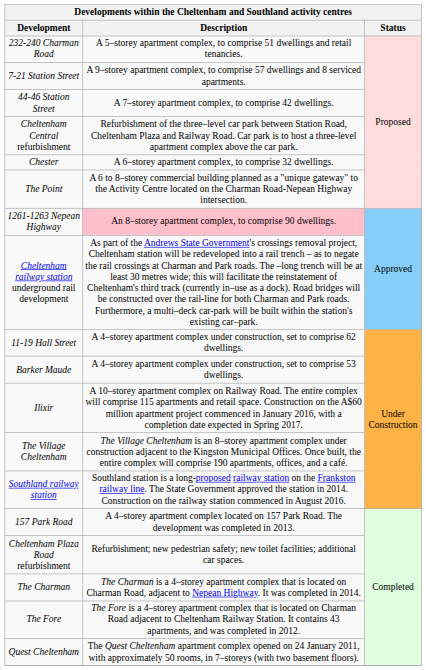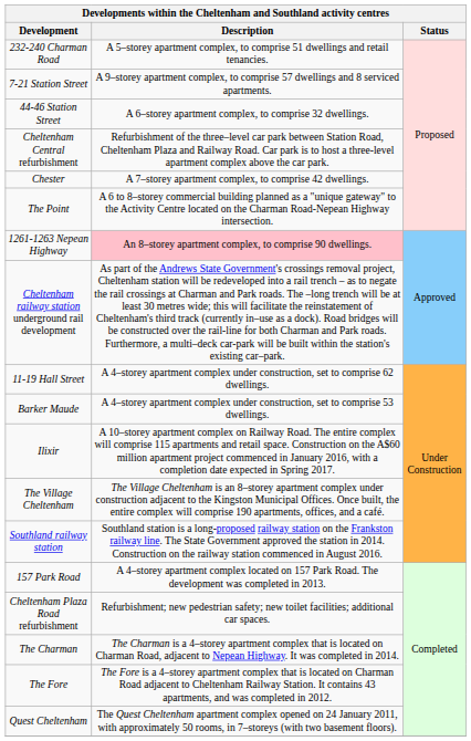44-46 Station Street | Description: A 7–storey apartment complex, to comprise 42 dwellings. -> A 6–storey apartment complex, to comprise 32 dwellings.
Chester | Description: A 6–storey apartment complex, to comprise 32 dwellings. -> A 7–storey apartment complex, to comprise 42 dwellings.
